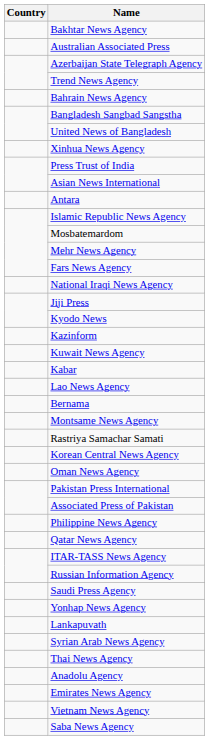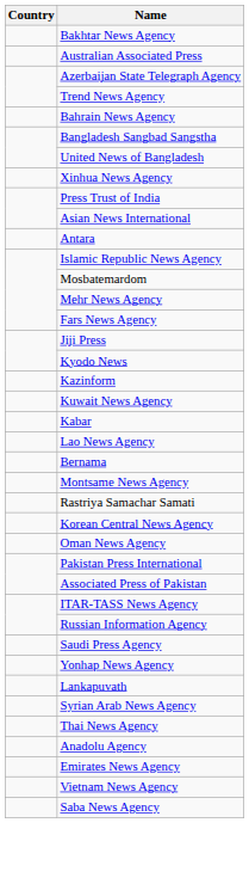- row: National Iraqi News Agency
- row: Philippine News Agency
- row: Qatar News Agency
